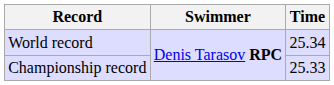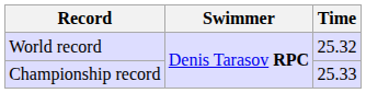World record | Time: 25.34 -> 25.32
